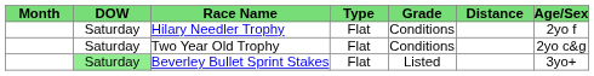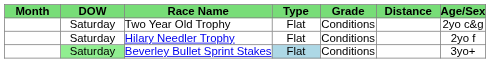rows swapped: Hilary Needler Trophy <-> Two Year Old Trophy
Beverley Bullet Sprint Stakes | Type: no background -> lightblue background
Beverley Bullet Sprint Stakes | Grade: Listed -> Conditions
